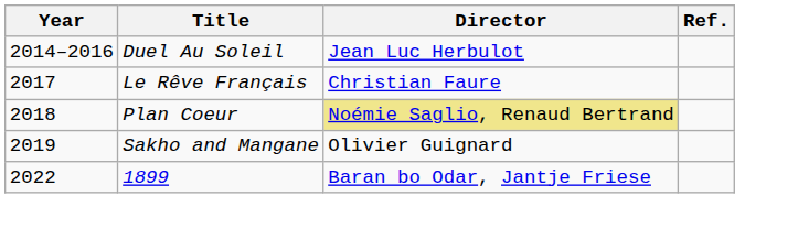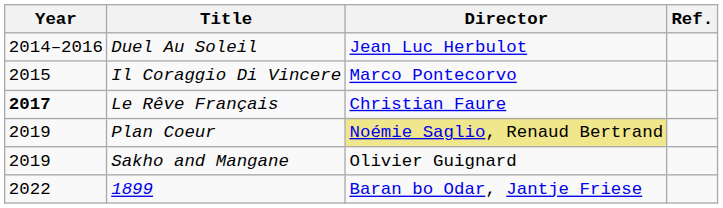+ row: 2015 | Il Coraggio Di Vincere | Marco Pontecorvo
Le Rêve Français | Year: normal -> bold
Plan Coeur | Year: 2018 -> 2019
